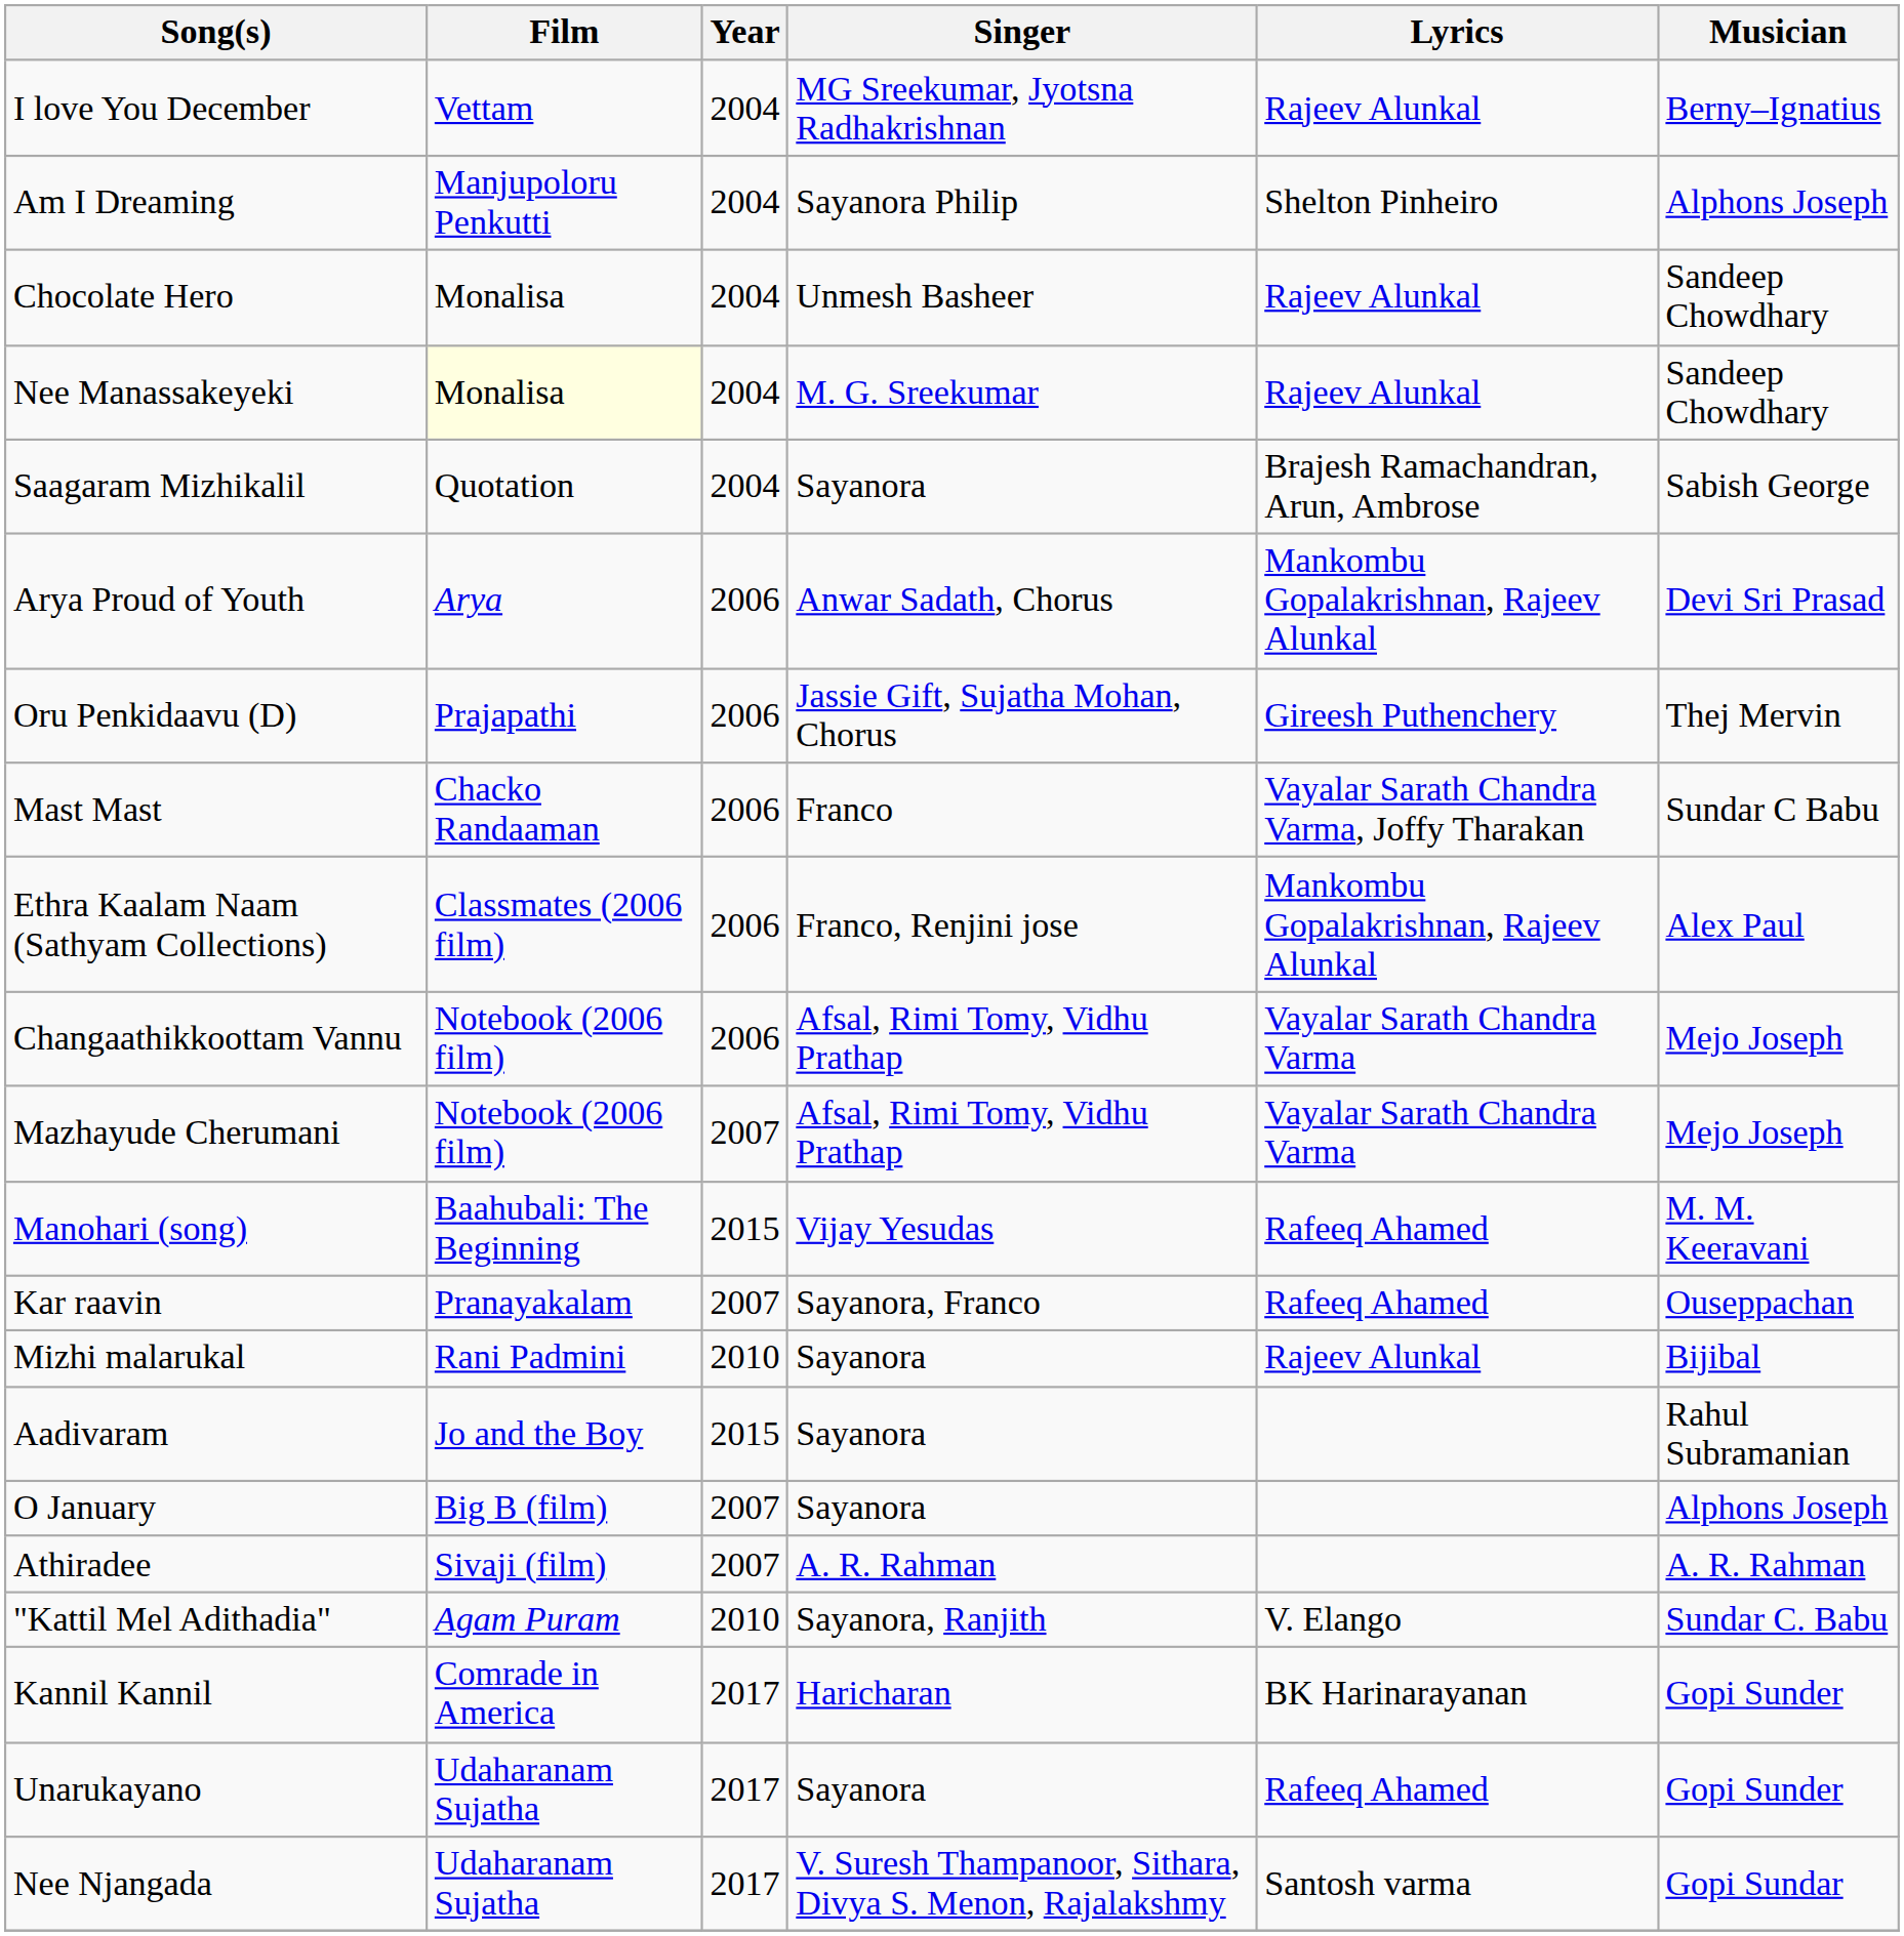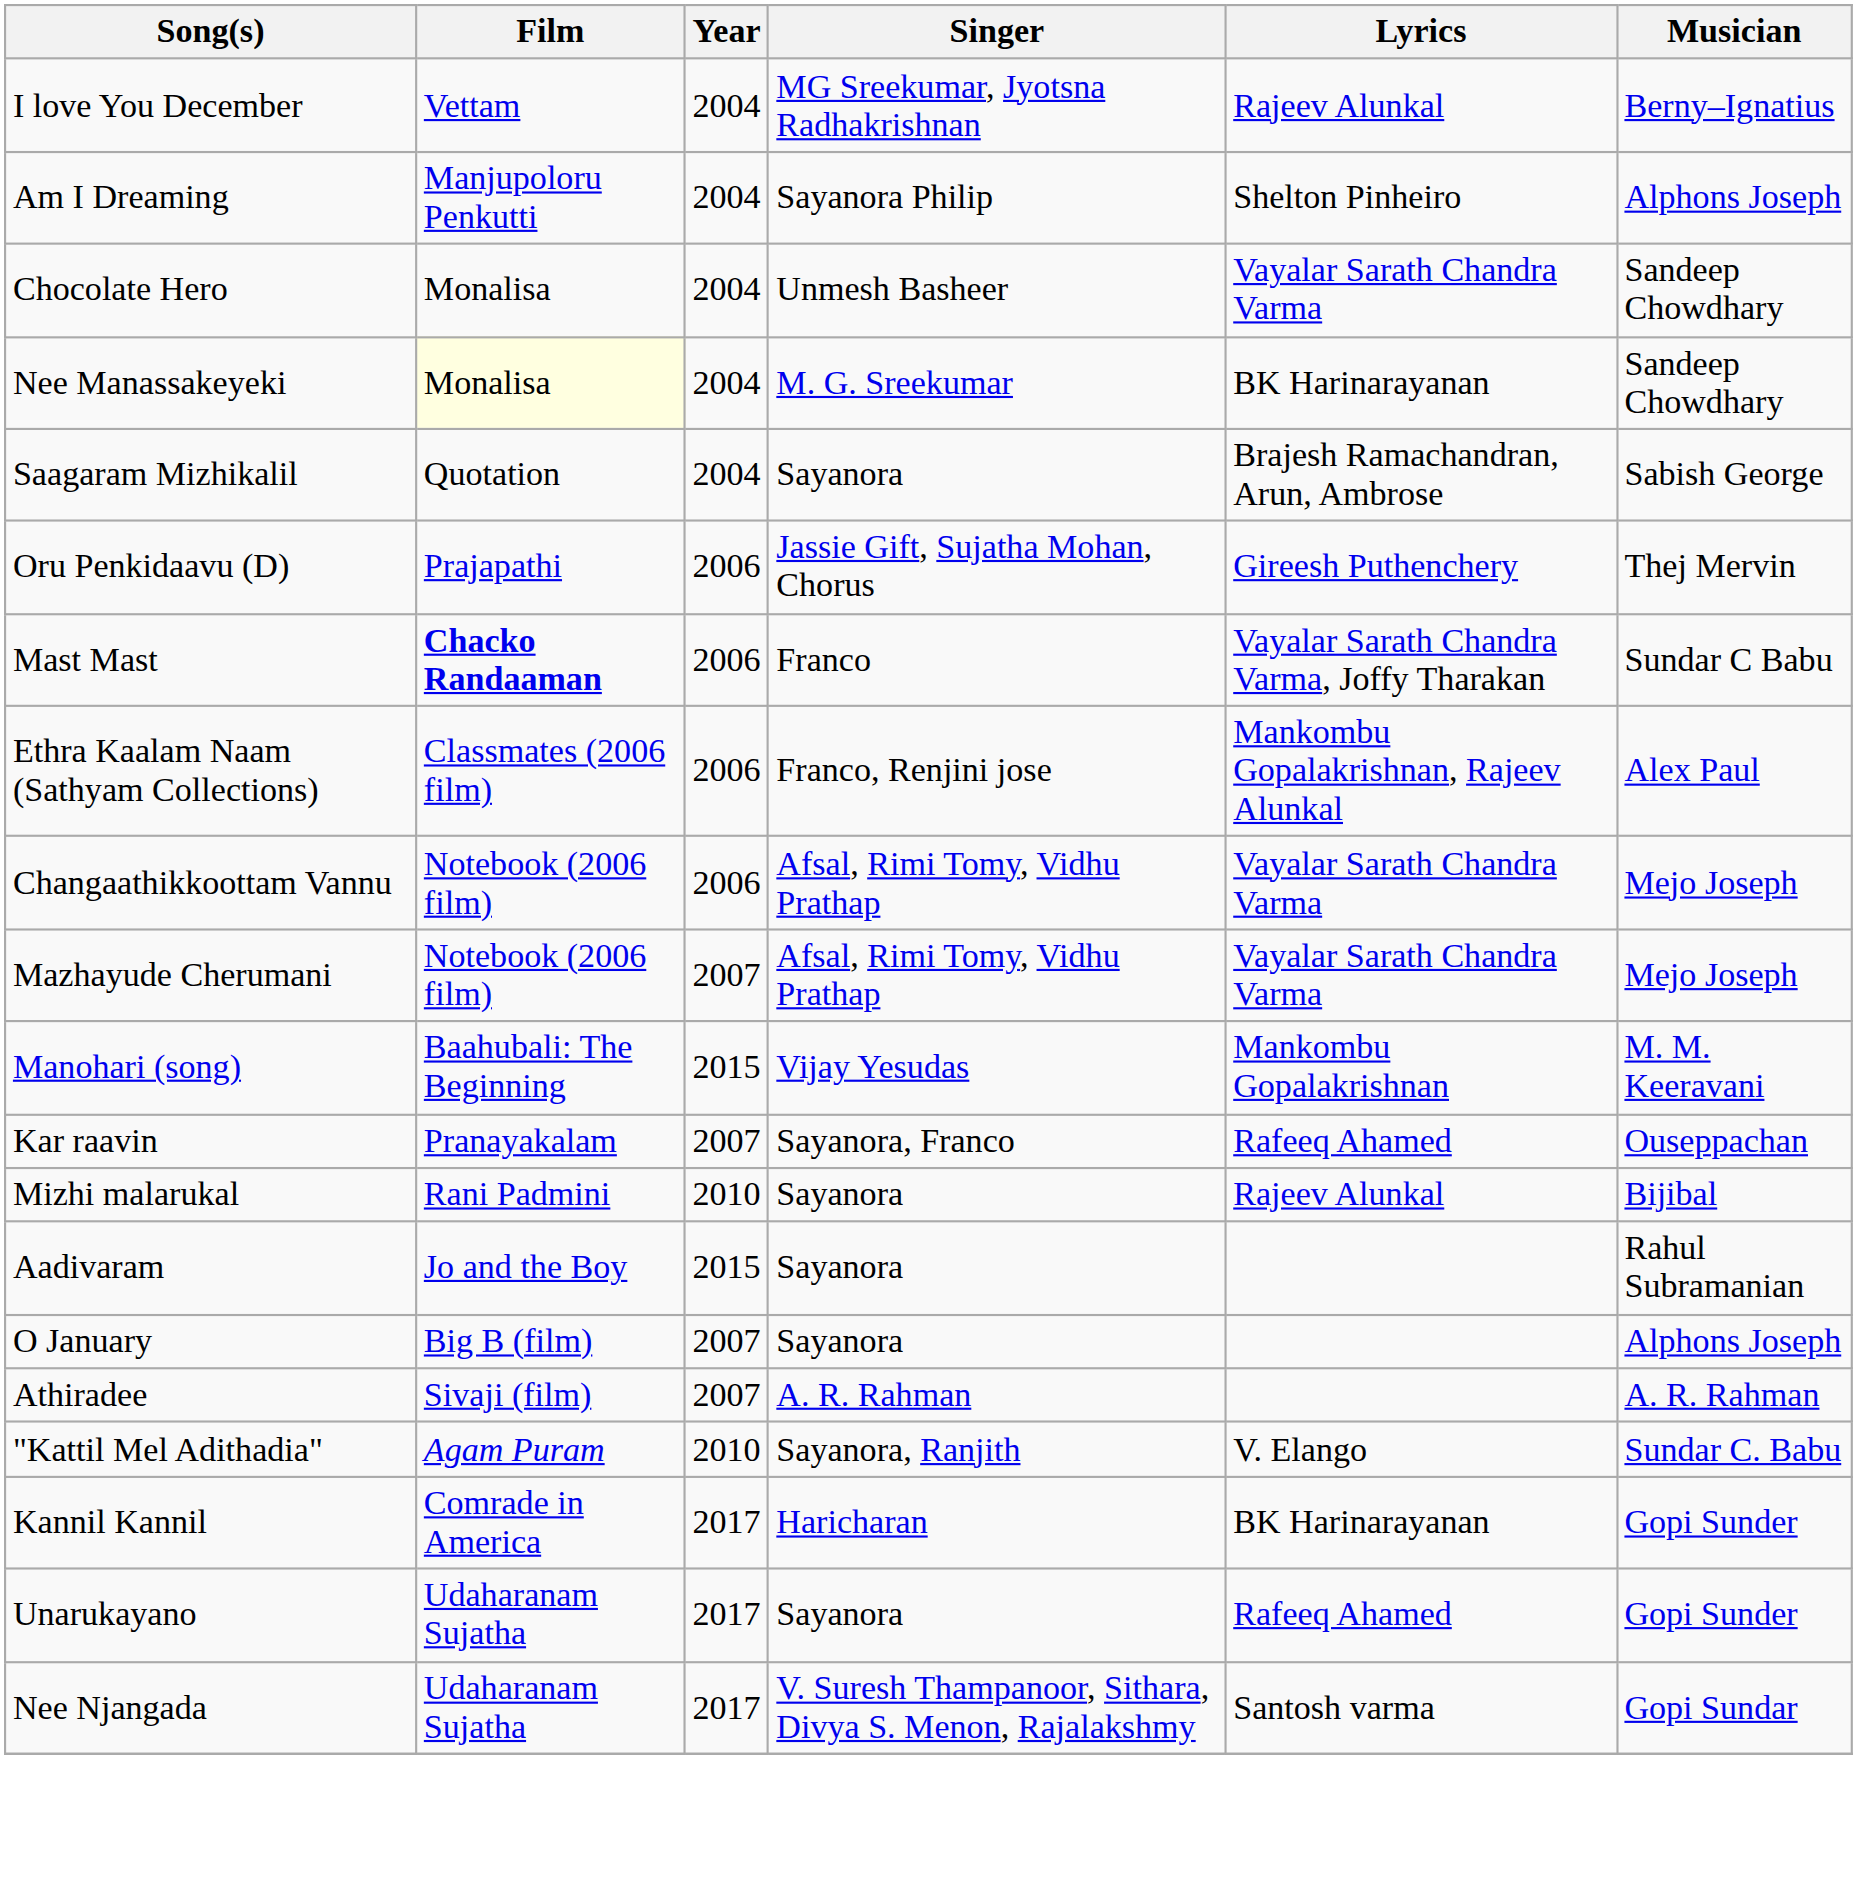Chocolate Hero | Lyrics: Rajeev Alunkal -> Vayalar Sarath Chandra Varma
Nee Manassakeyeki | Lyrics: Rajeev Alunkal -> BK Harinarayanan
- row: Arya Proud of Youth | Arya | 2006 | Anwar Sadath, Chorus | Mankombu Gopalakrishnan, Rajeev Alunkal | Devi Sri Prasad
Mast Mast | Film: normal -> bold
Manohari (song) | Lyrics: Rafeeq Ahamed -> Mankombu Gopalakrishnan
